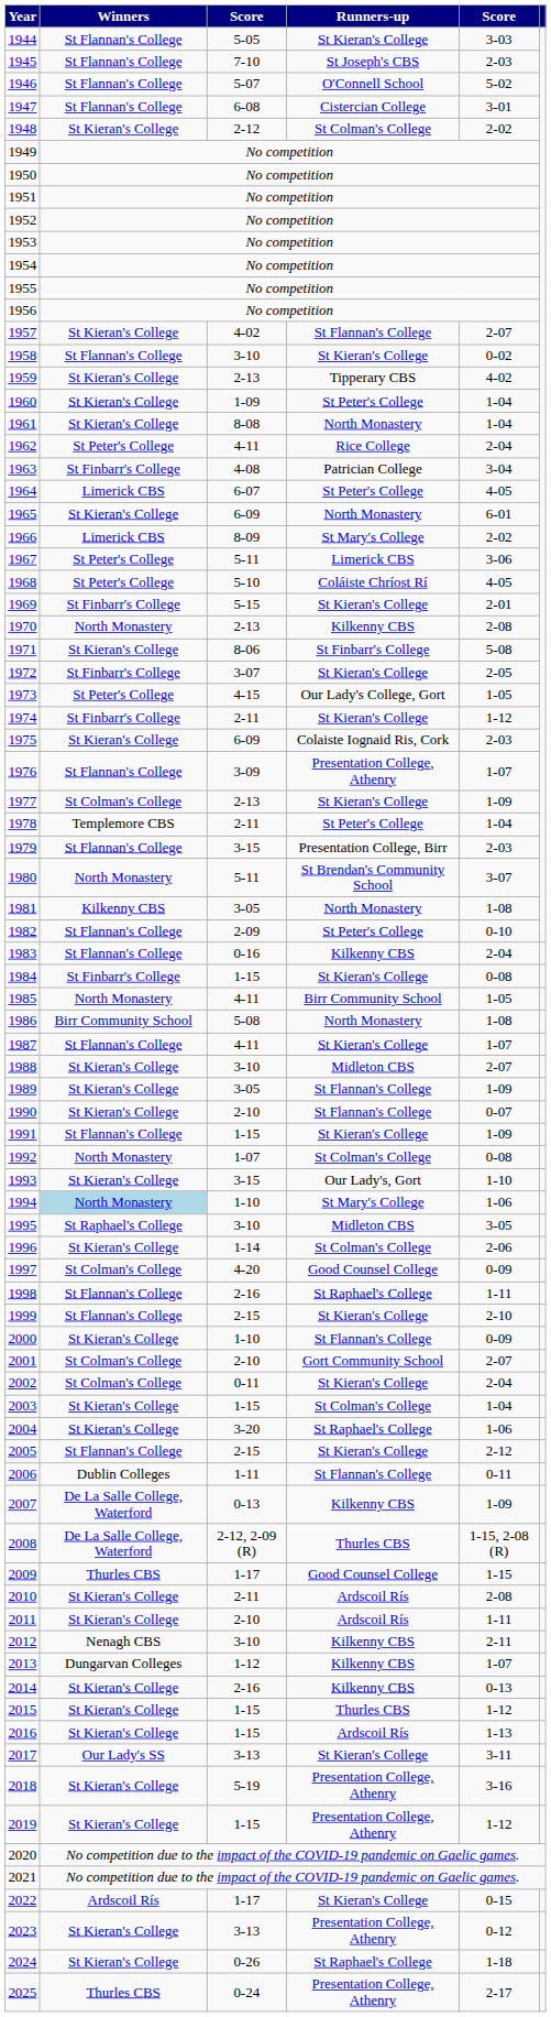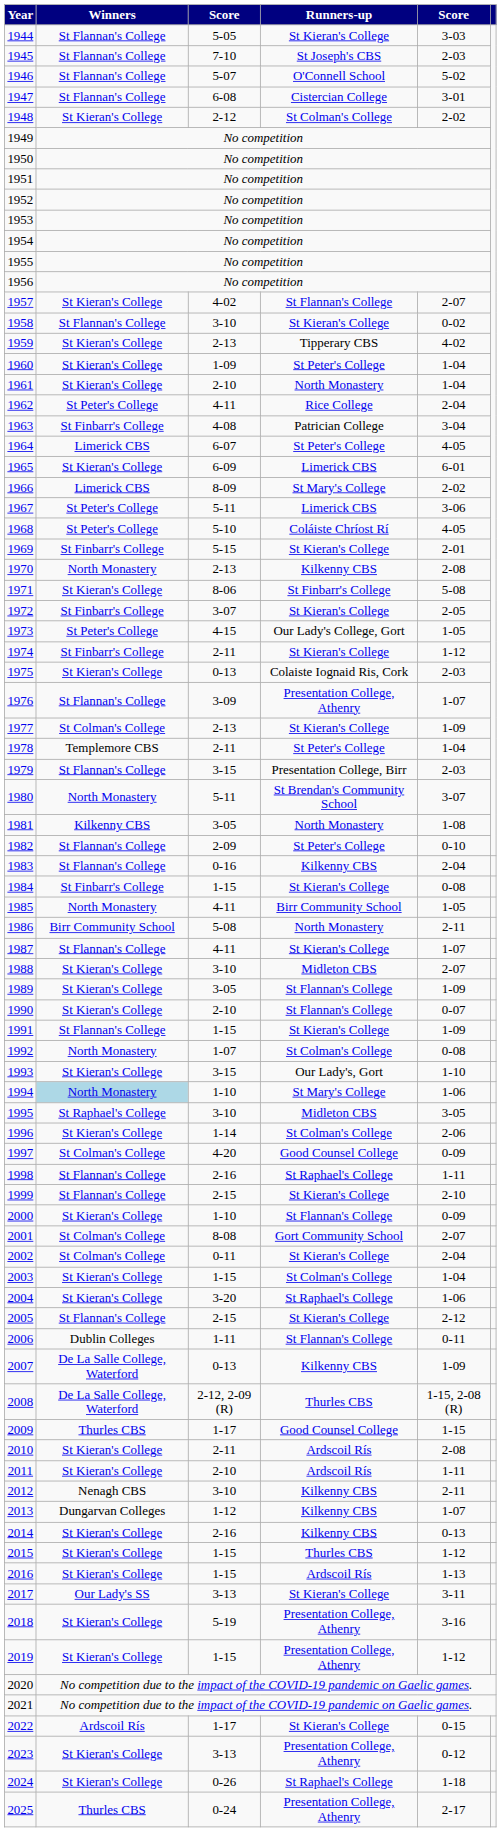1961 | column 3: 8-08 -> 2-10
1965 | Runners-up: North Monastery -> Limerick CBS
1975 | column 3: 6-09 -> 0-13
1986 | column 5: 1-08 -> 2-11
2001 | column 3: 2-10 -> 8-08
